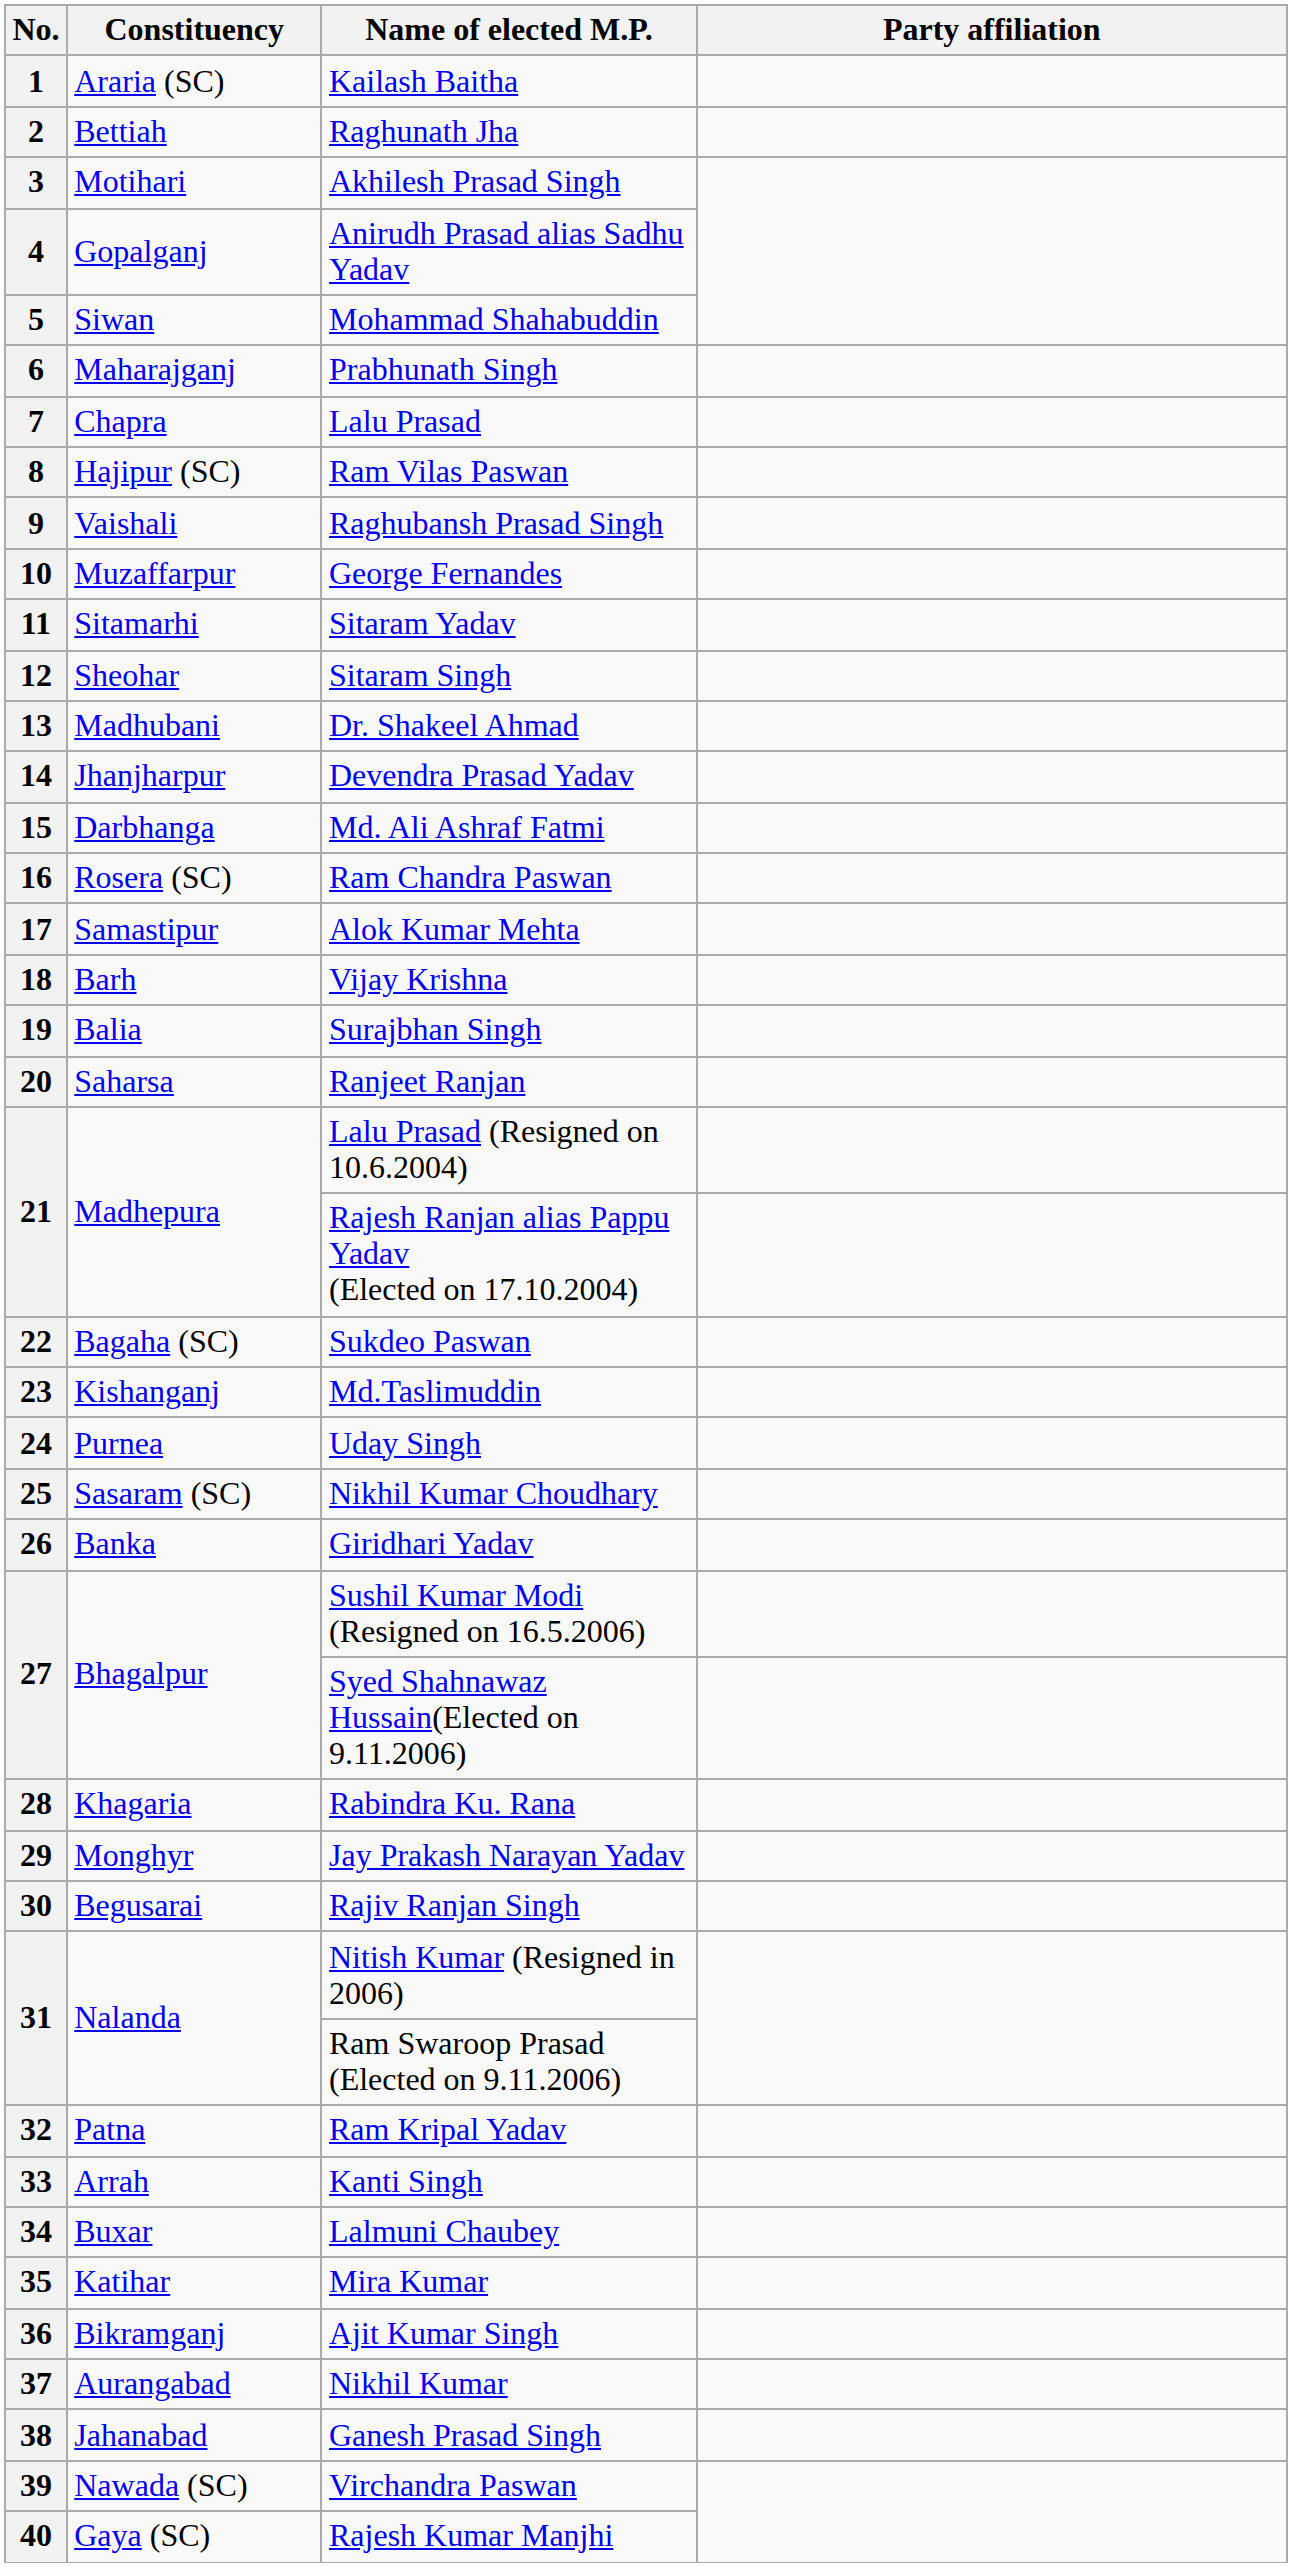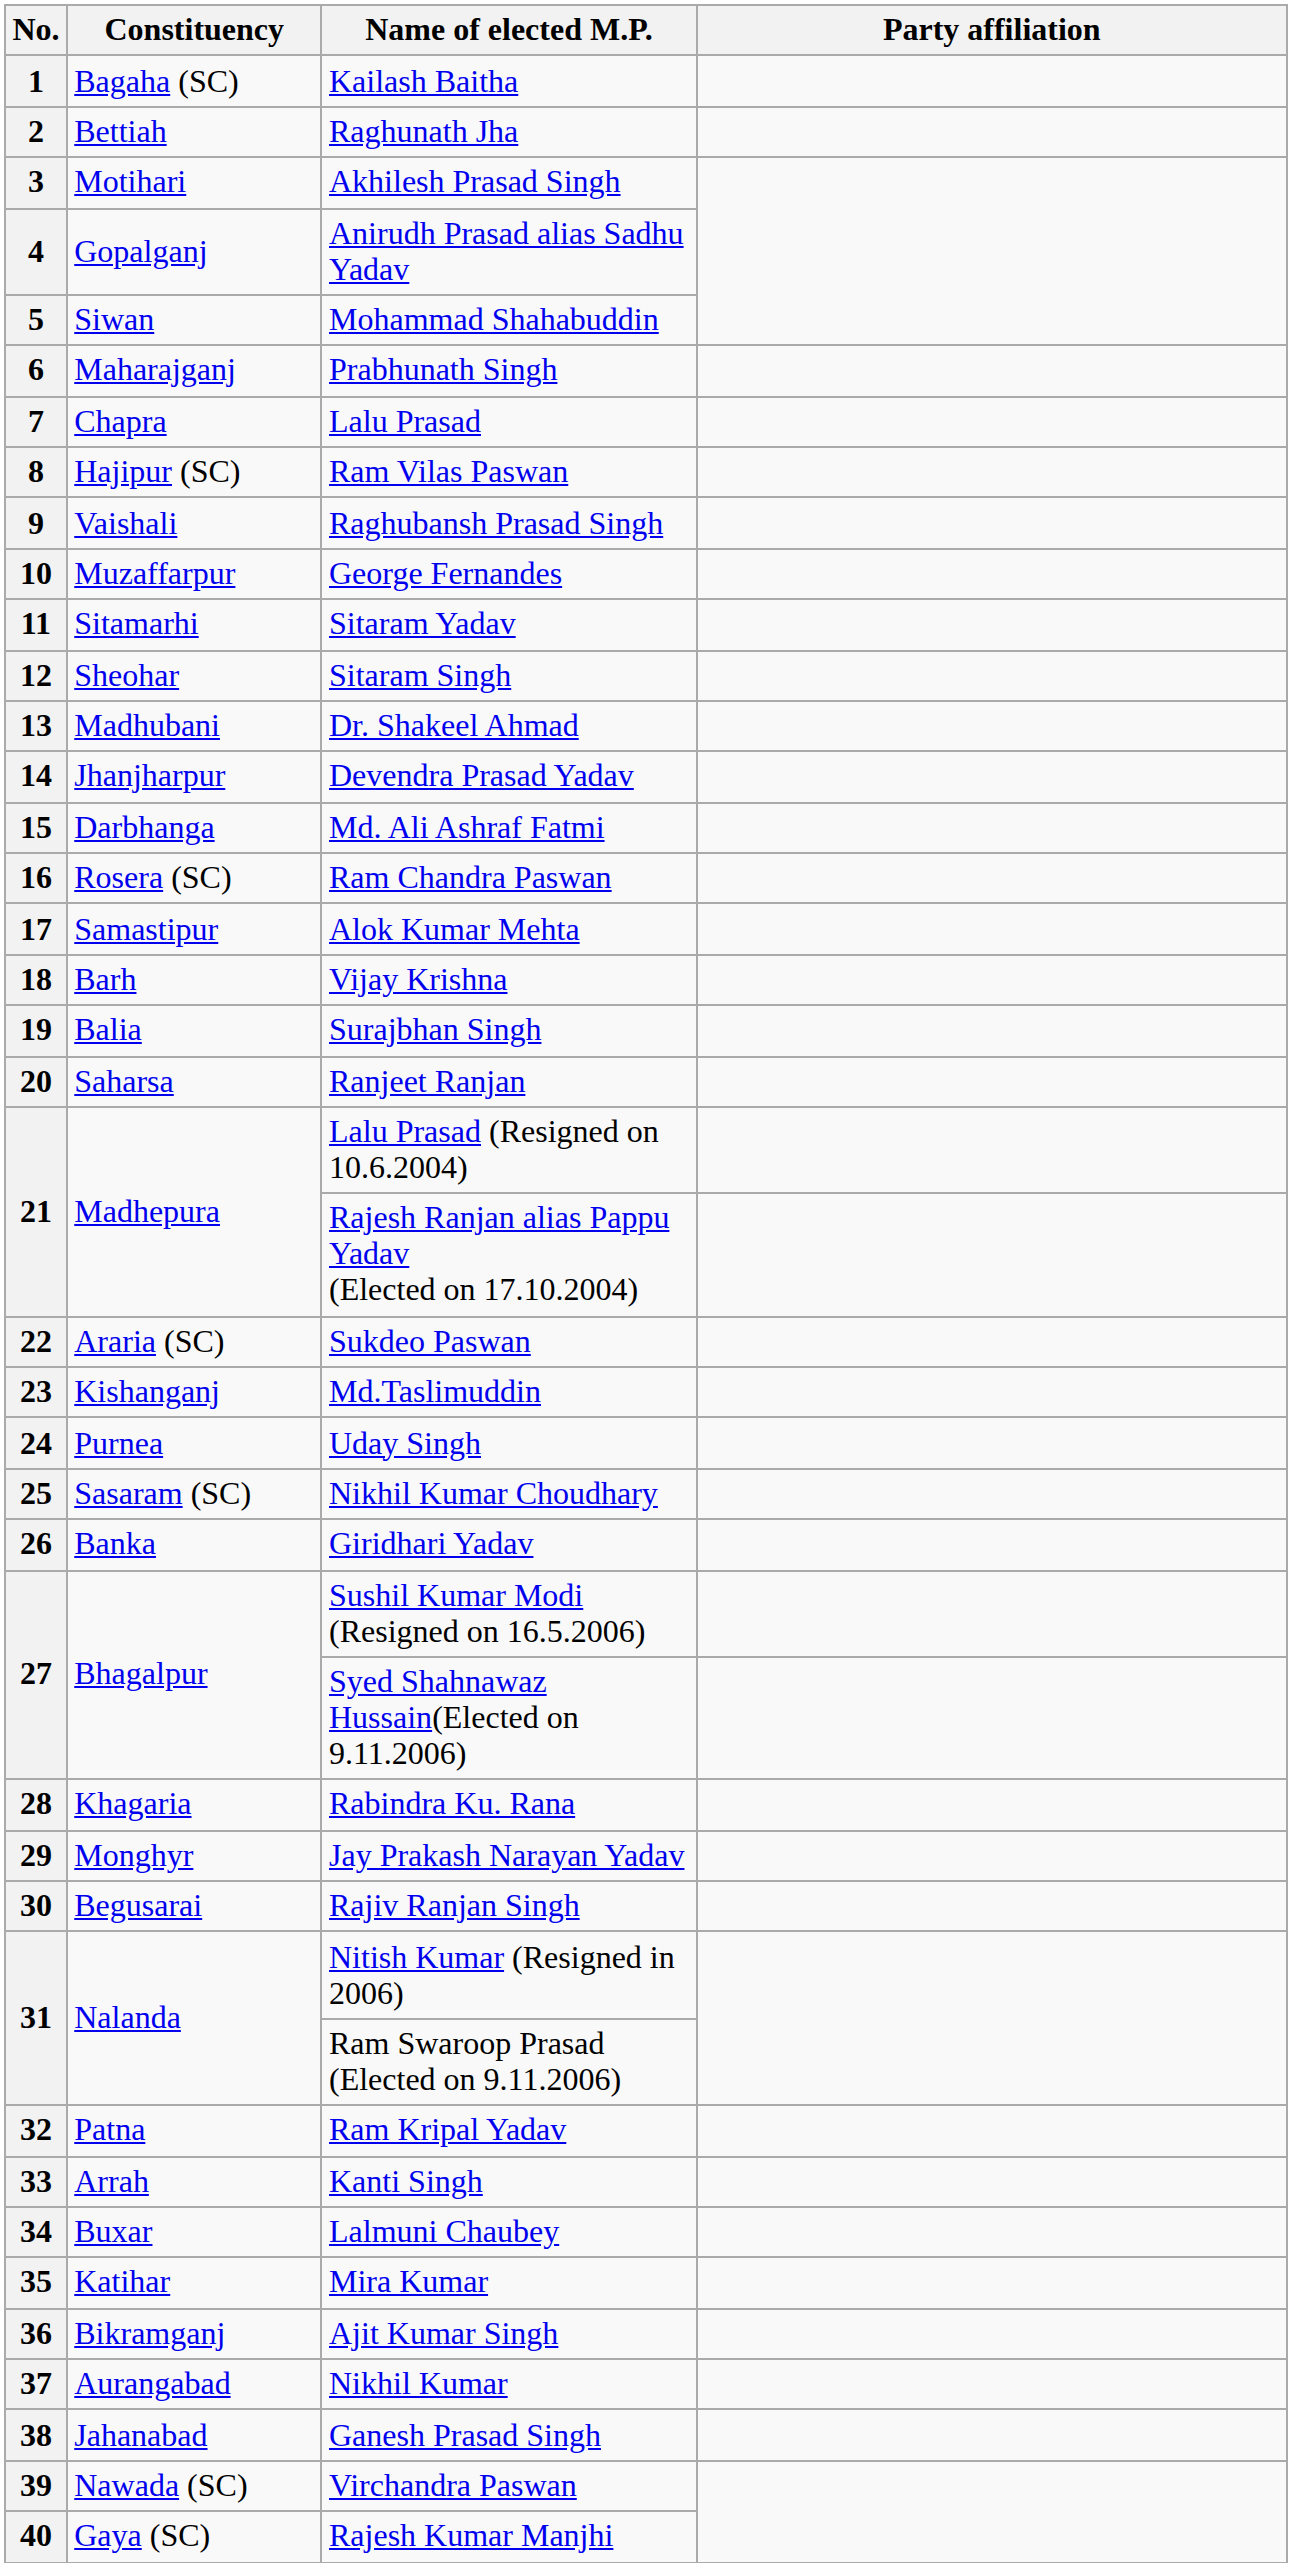1 | Constituency: Araria (SC) -> Bagaha (SC)
22 | Constituency: Bagaha (SC) -> Araria (SC)
